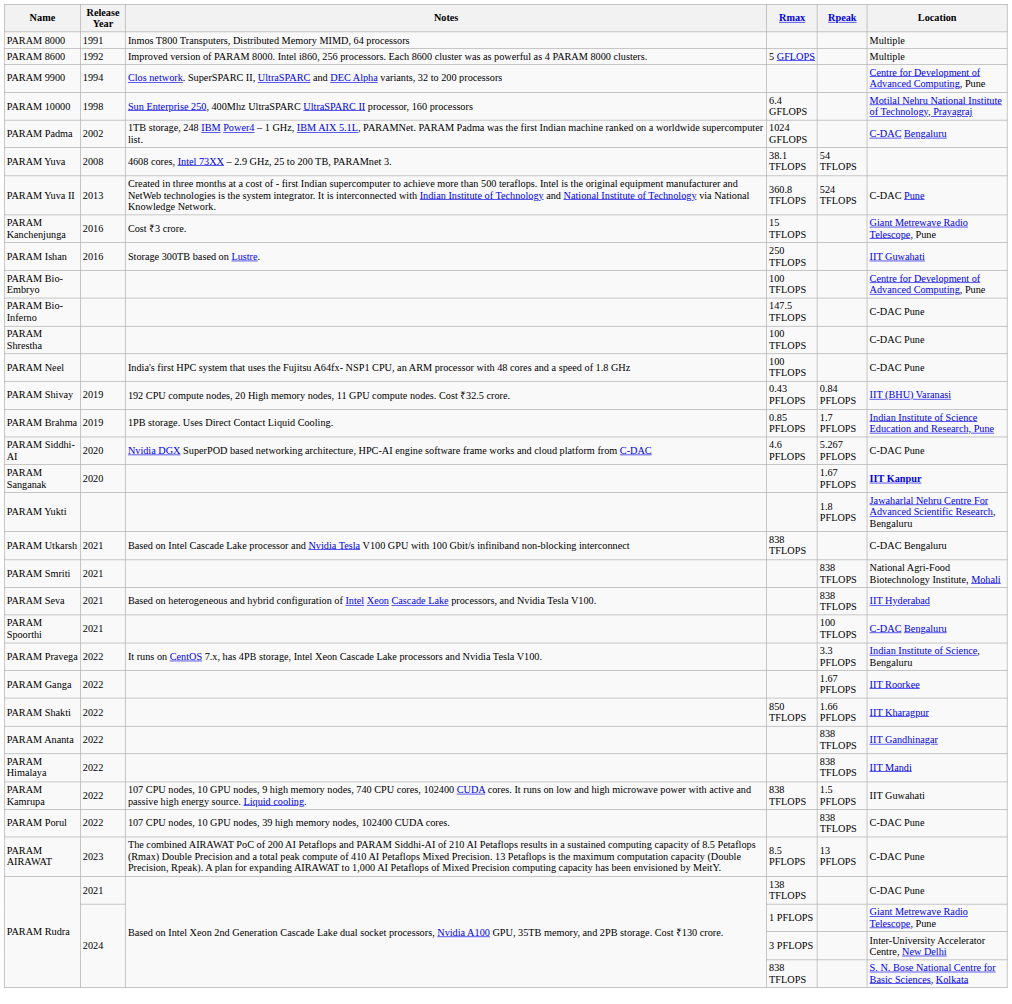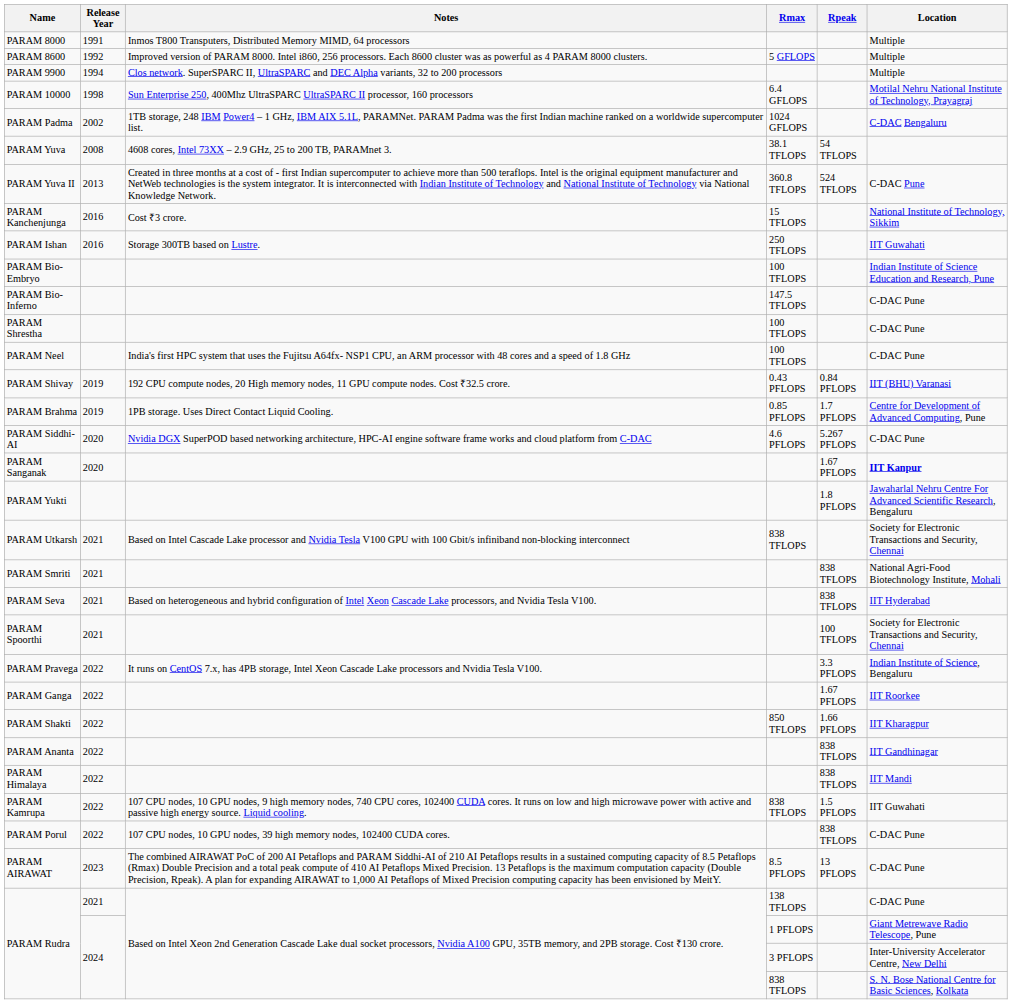PARAM 9900 | Location: Centre for Development of Advanced Computing, Pune -> Multiple
PARAM Kanchenjunga | Location: Giant Metrewave Radio Telescope, Pune -> National Institute of Technology, Sikkim
PARAM Bio-Embryo | Location: Centre for Development of Advanced Computing, Pune -> Indian Institute of Science Education and Research, Pune
PARAM Brahma | Location: Indian Institute of Science Education and Research, Pune -> Centre for Development of Advanced Computing, Pune
PARAM Utkarsh | Location: C-DAC Bengaluru -> Society for Electronic Transactions and Security, Chennai
PARAM Spoorthi | Location: C-DAC Bengaluru -> Society for Electronic Transactions and Security, Chennai
